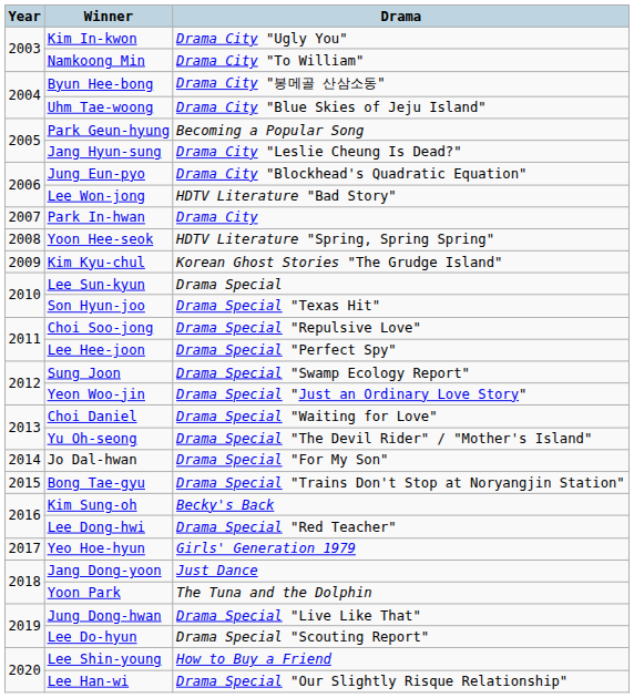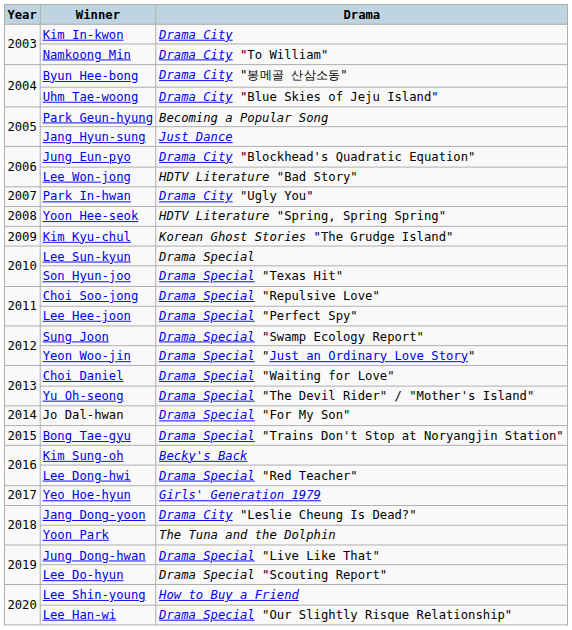Kim In-kwon | Drama: Drama City "Ugly You" -> Drama City
Jang Hyun-sung | Drama: Drama City "Leslie Cheung Is Dead?" -> Just Dance
Park In-hwan | Drama: Drama City -> Drama City "Ugly You"
Jang Dong-yoon | Drama: Just Dance -> Drama City "Leslie Cheung Is Dead?"
